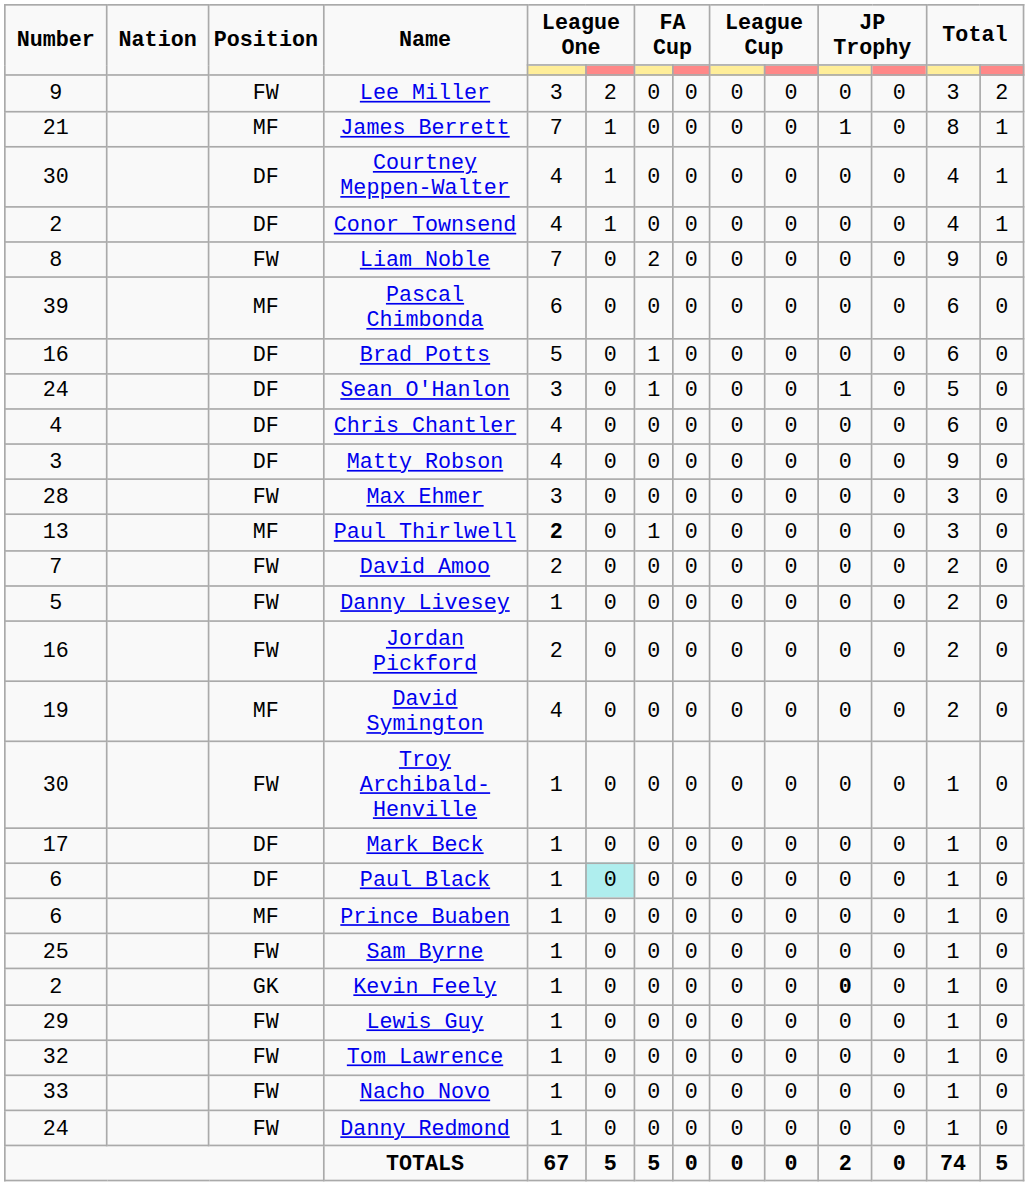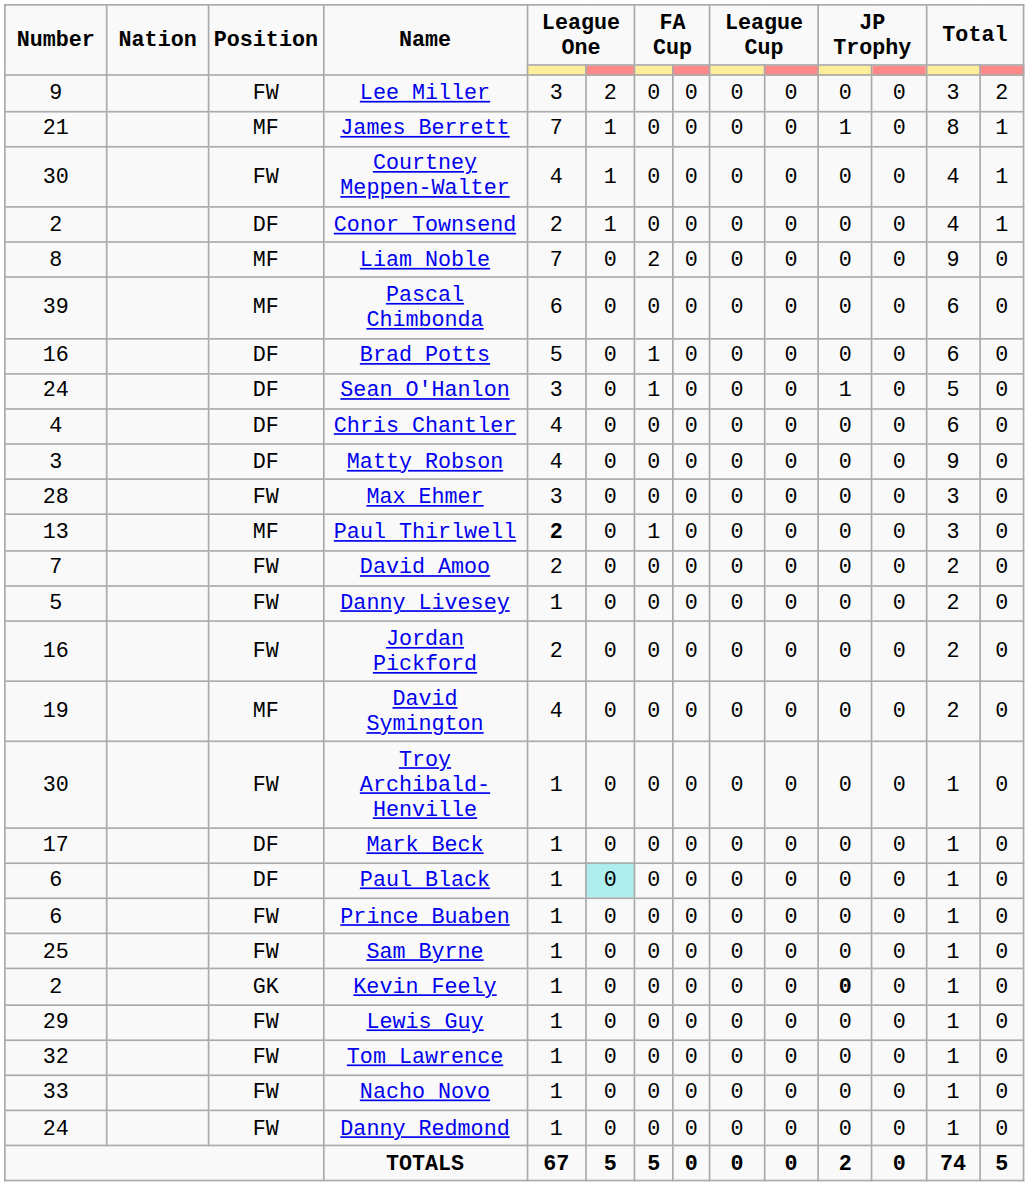Courtney Meppen-Walter | Position: DF -> FW
Conor Townsend | column 5: 4 -> 2
Liam Noble | Position: FW -> MF
Prince Buaben | Position: MF -> FW
